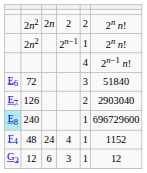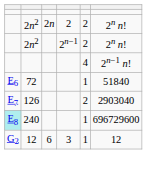2n2 / 2n−1 | column 5: 1 -> 2
72 | column 5: 3 -> 1
- row: F4 | 48 | 24 | 4 | 1 | 1152
